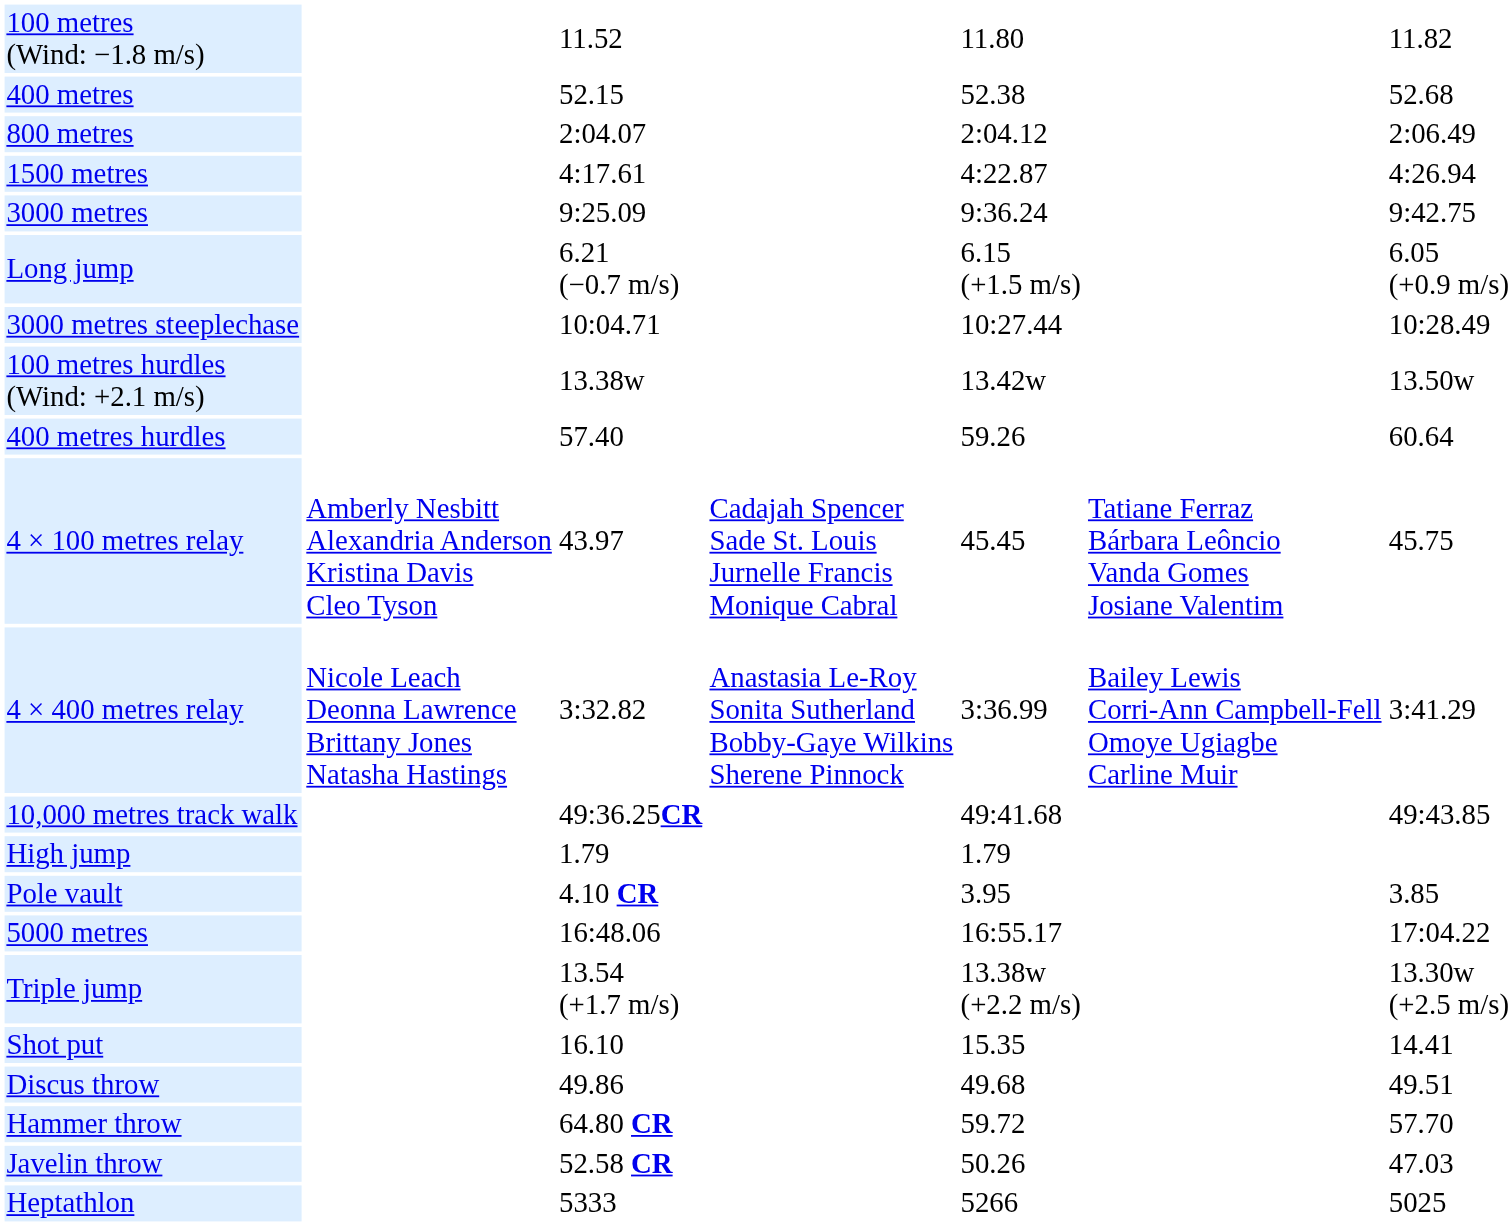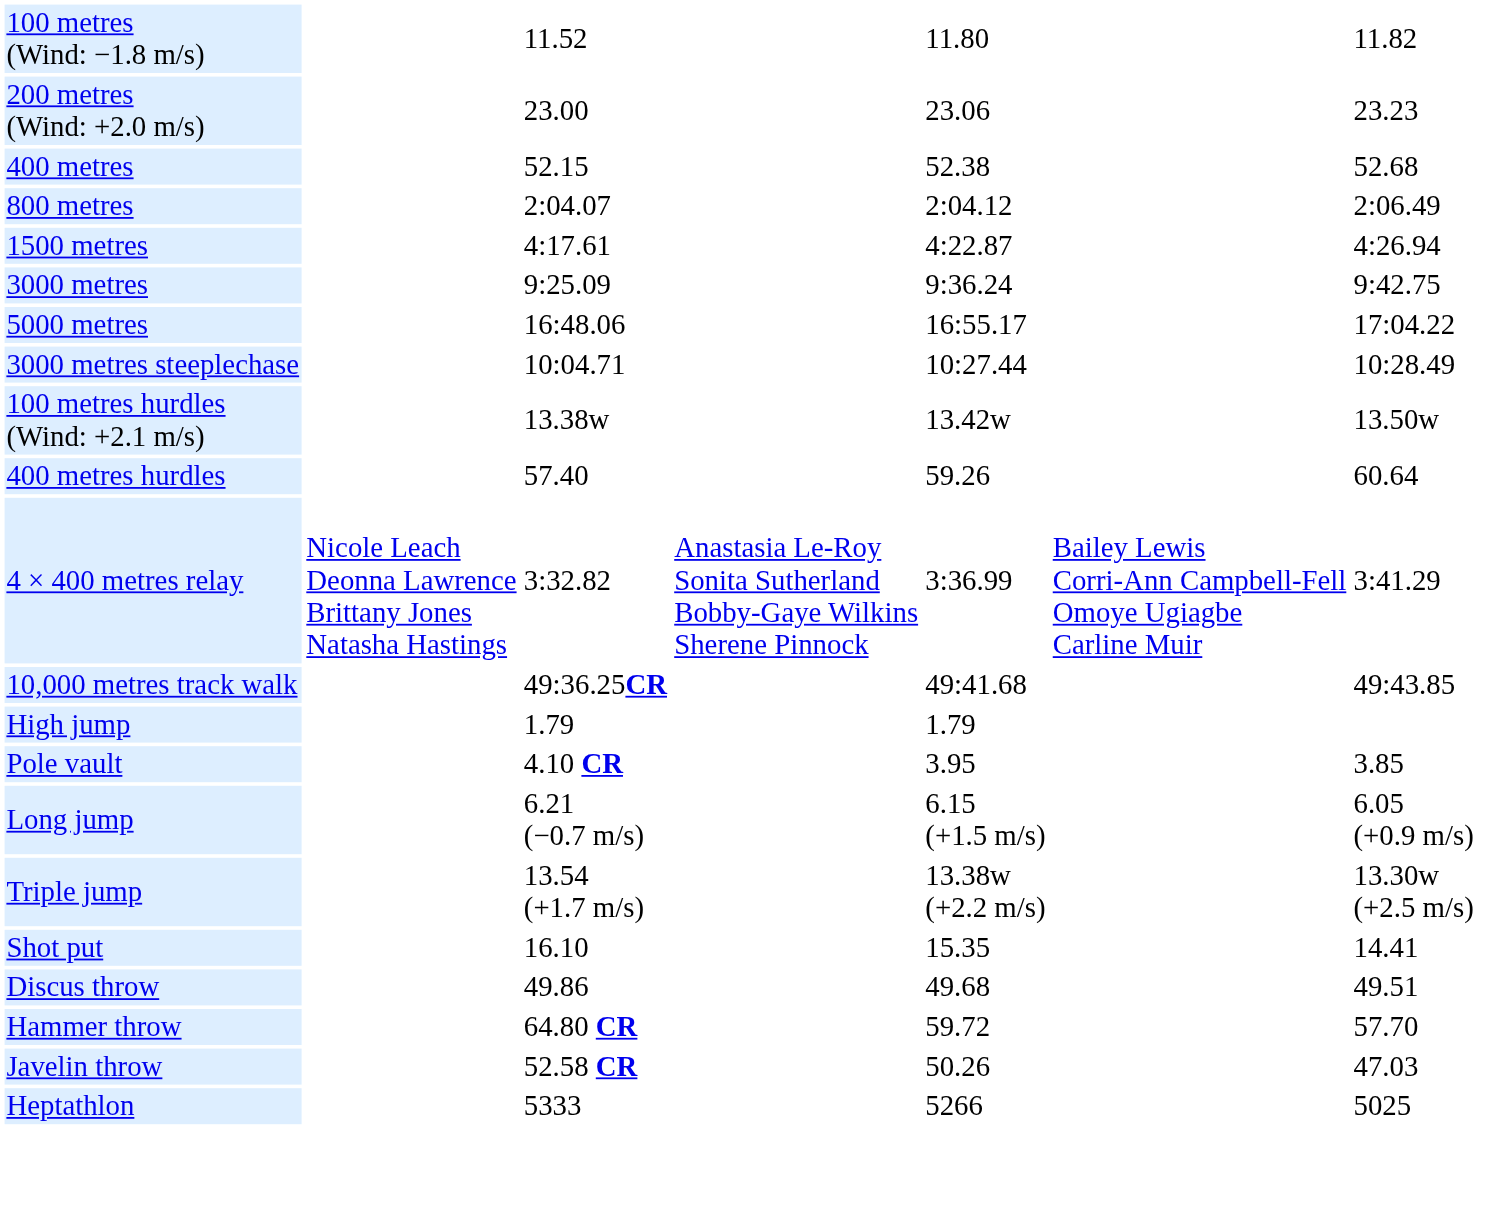+ row: 200 metres (Wind: +2.0 m/s) | 23.00 | 23.06 | 23.23
rows swapped: 5000 metres <-> Long jump
- row: 4 × 100 metres relay | Amberly Nesbitt Alexandria Anderson Kristina Davis Cleo Tyson | 43.97 | Cadajah Spencer Sade St. Louis Jurnelle Francis Monique Cabral | 45.45 | Tatiane Ferraz Bárbara Leôncio Vanda Gomes Josiane Valentim | 45.75
